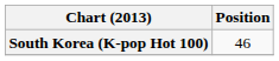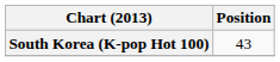South Korea (K-pop Hot 100) | Position: 46 -> 43
